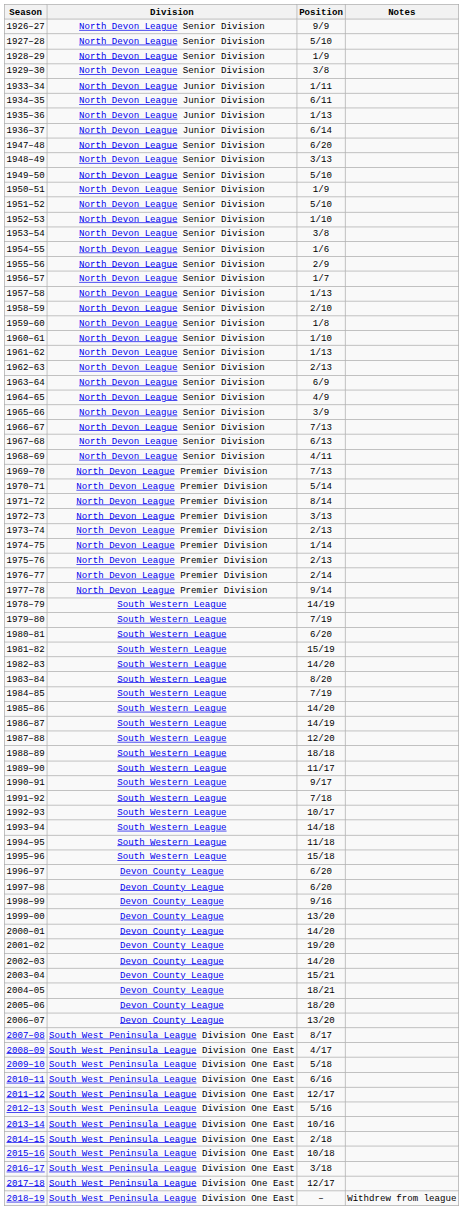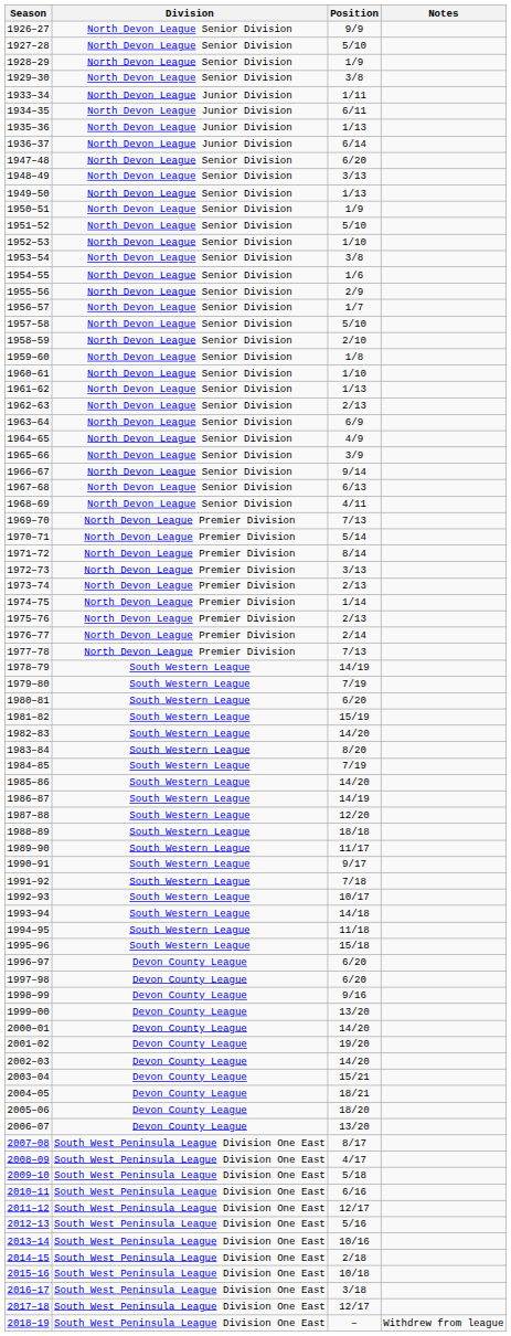1949–50 | Position: 5/10 -> 1/13
1957–58 | Position: 1/13 -> 5/10
1966–67 | Position: 7/13 -> 9/14
1977–78 | Position: 9/14 -> 7/13
